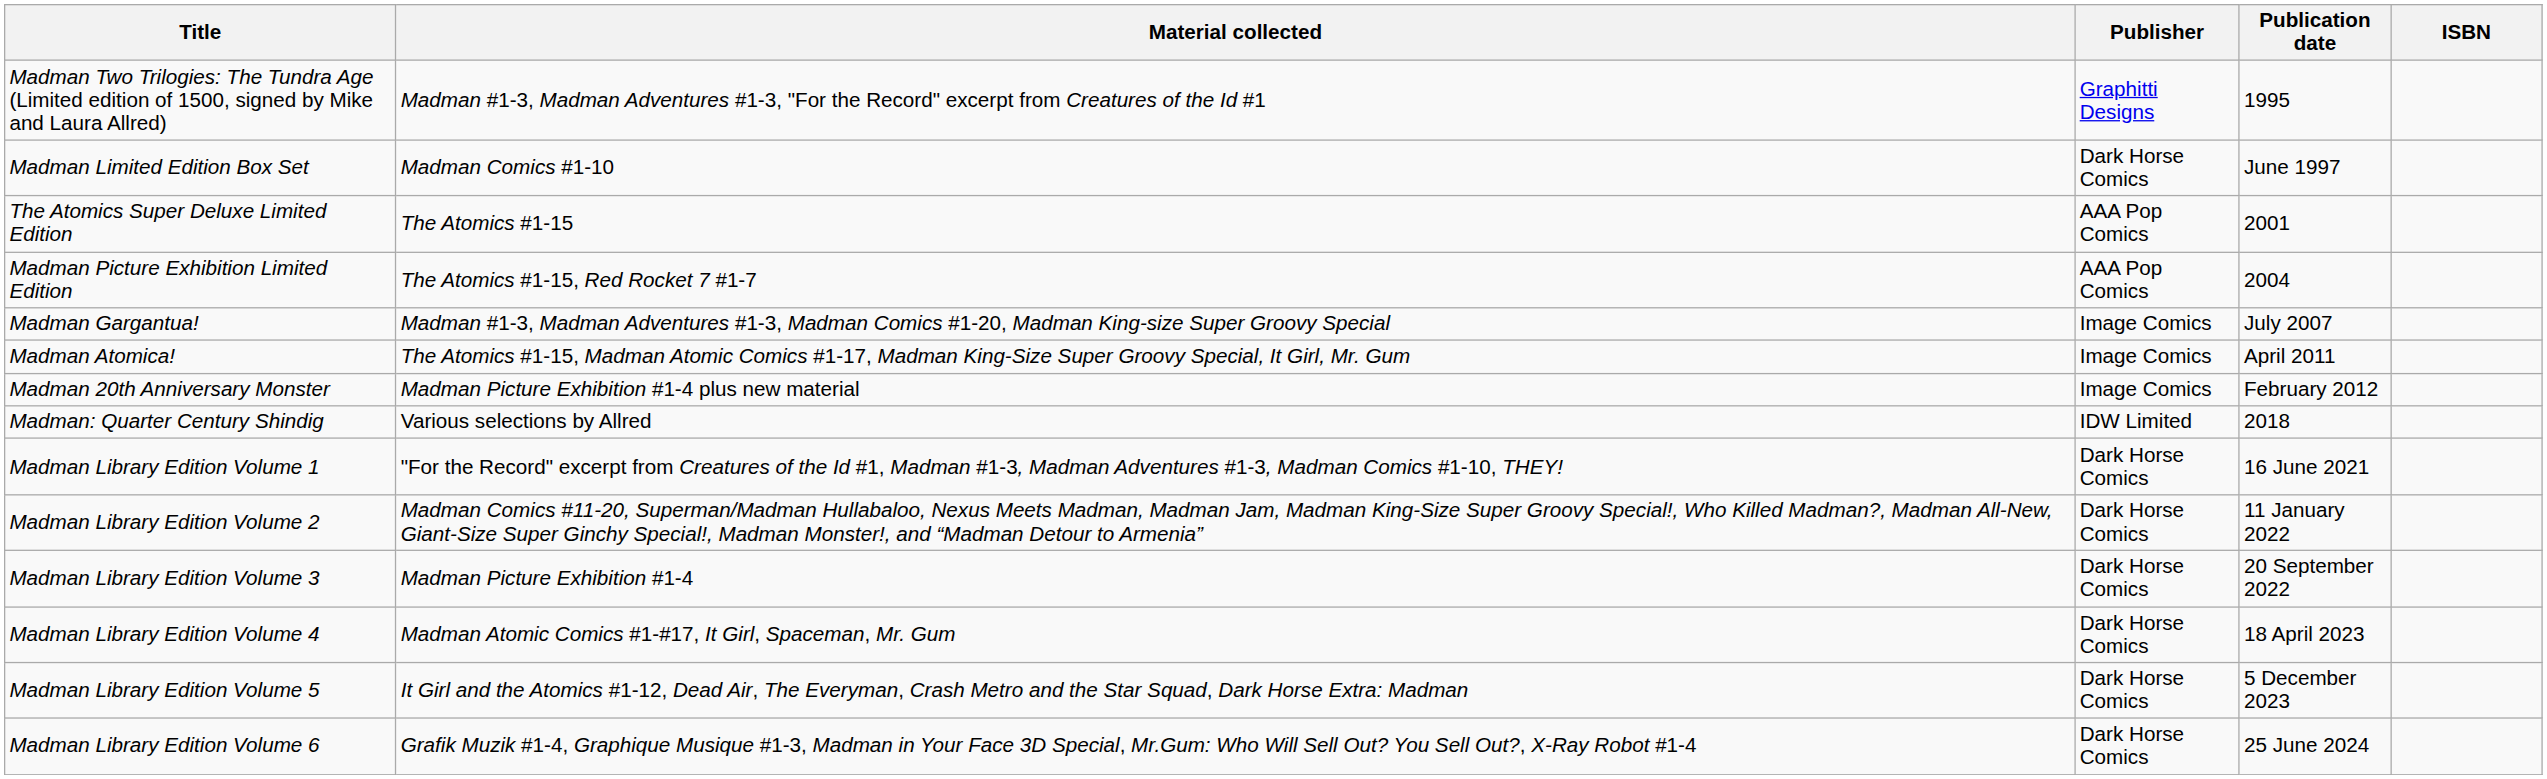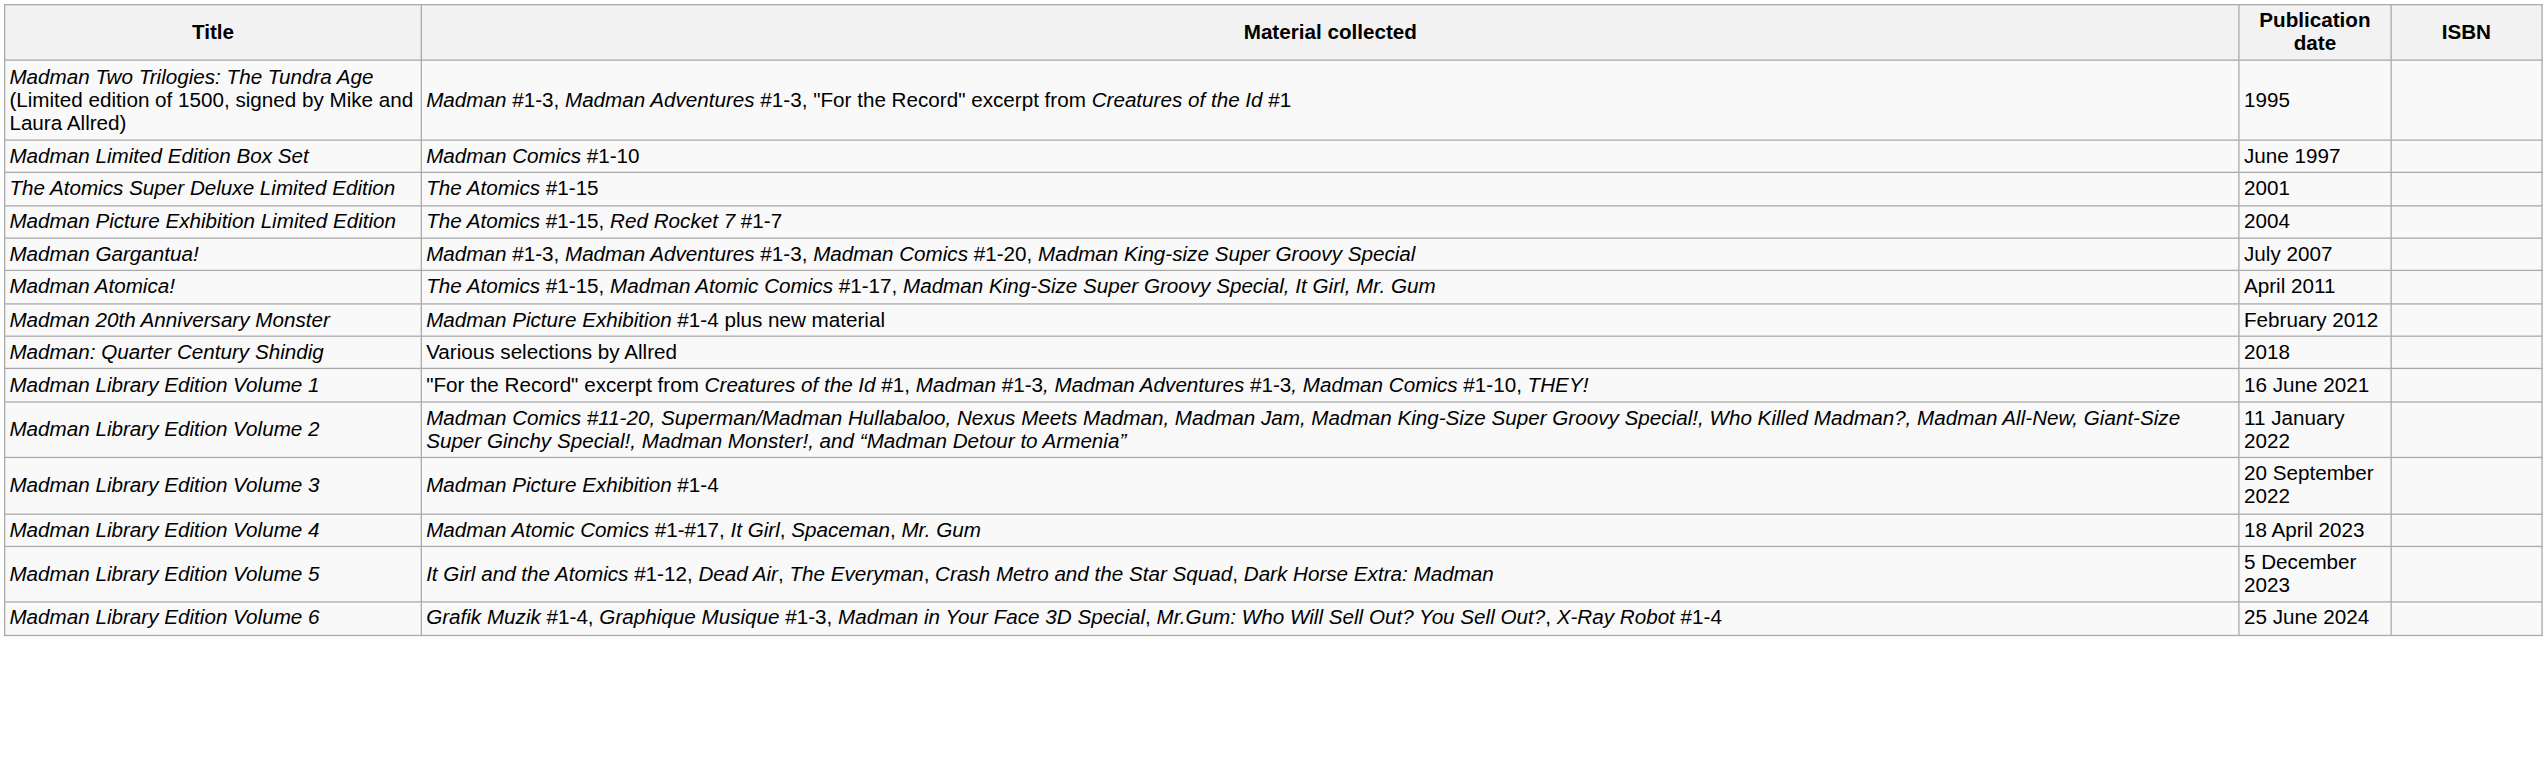- column: Publisher | Graphitti Designs | Dark Horse Comics | AAA Pop Comics | AAA Pop Comics | Image Comics | Image Comics | Image Comics | IDW Limited | Dark Horse Comics | Dark Horse Comics | Dark Horse Comics | Dark Horse Comics | Dark Horse Comics | Dark Horse Comics
